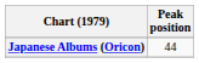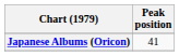Japanese Albums (Oricon) | Peak position: 44 -> 41
